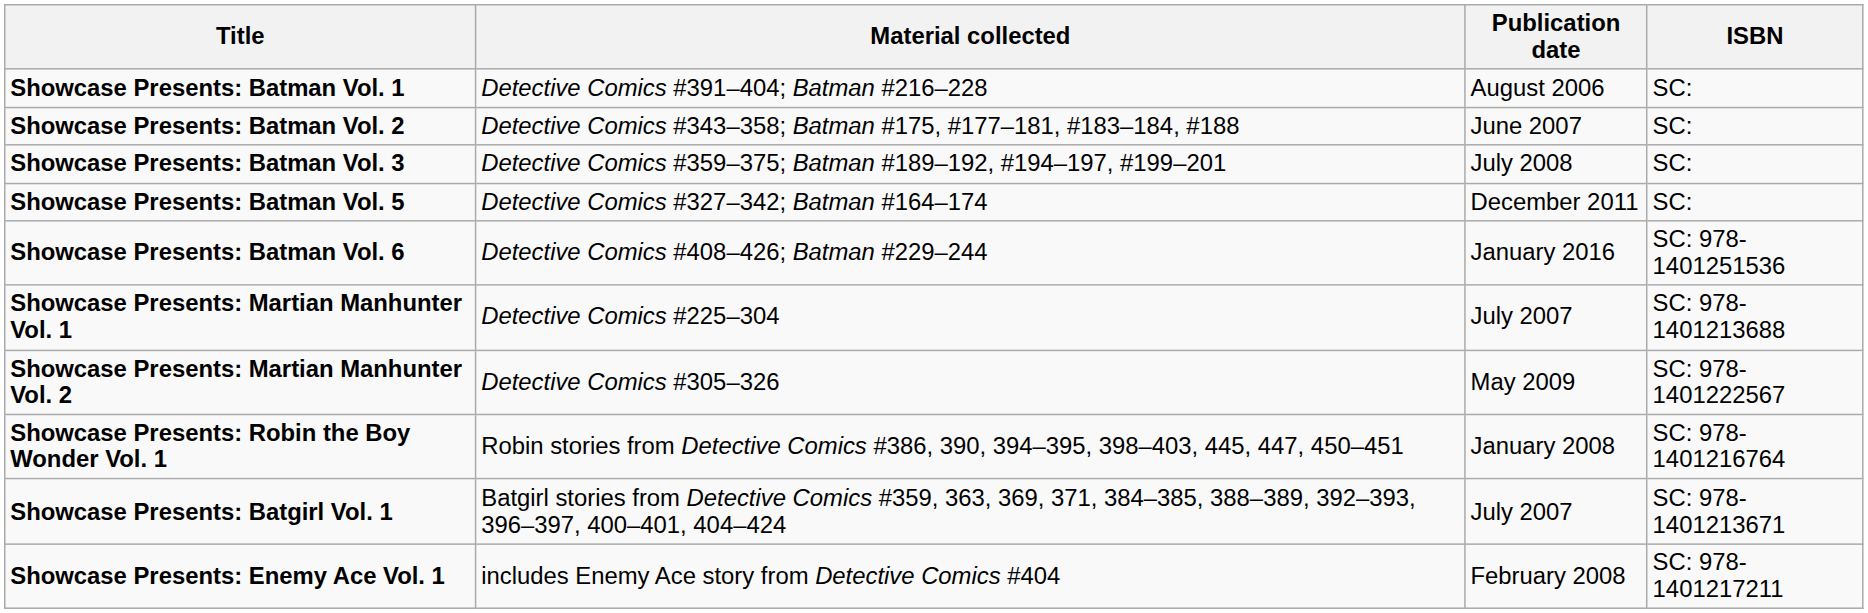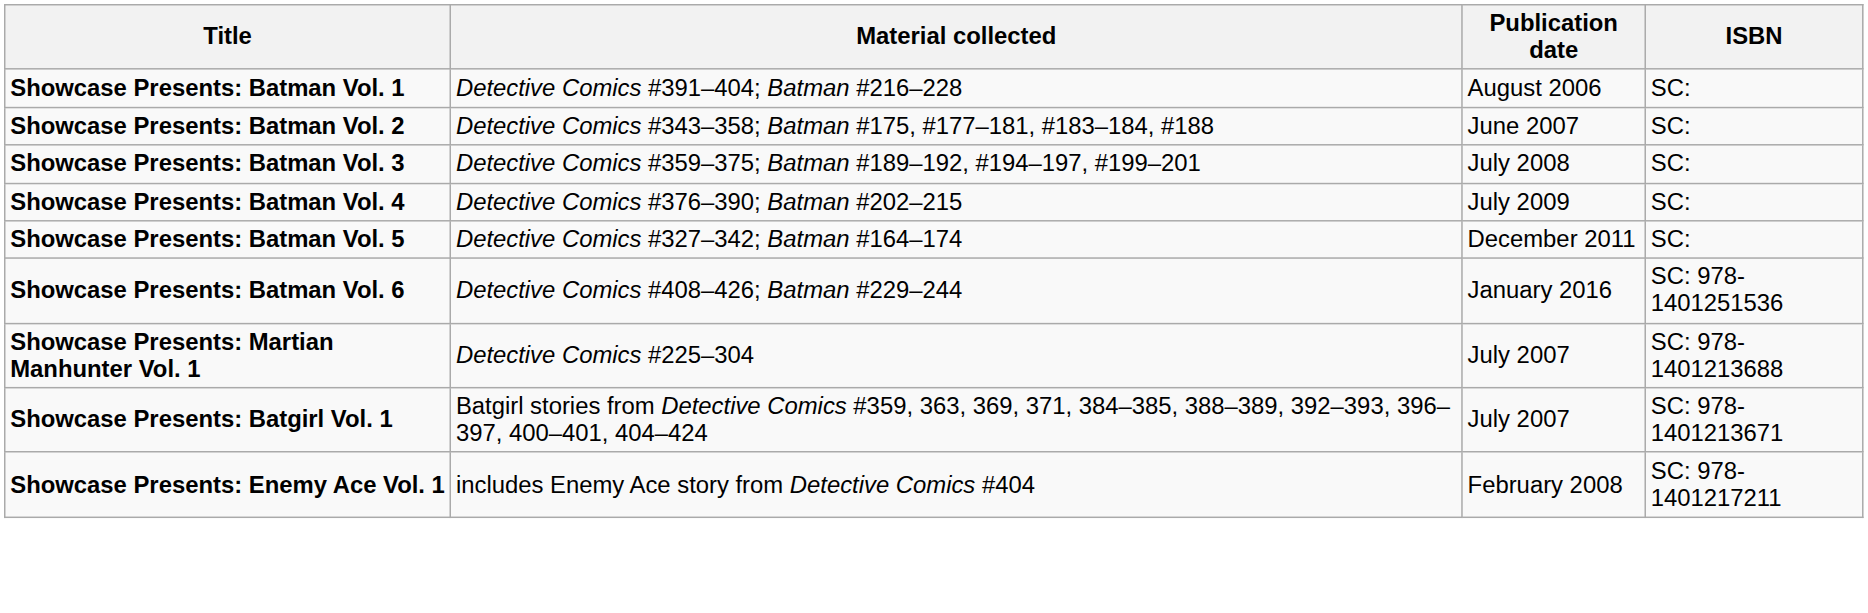+ row: Showcase Presents: Batman Vol. 4 | Detective Comics #376–390; Batman #202–215 | July 2009 | SC:
- row: Showcase Presents: Martian Manhunter Vol. 2 | Detective Comics #305–326 | May 2009 | SC: 978-1401222567
- row: Showcase Presents: Robin the Boy Wonder Vol. 1 | Robin stories from Detective Comics #386, 390, 394–395, 398–403, 445, 447, 450–451 | January 2008 | SC: 978-1401216764
